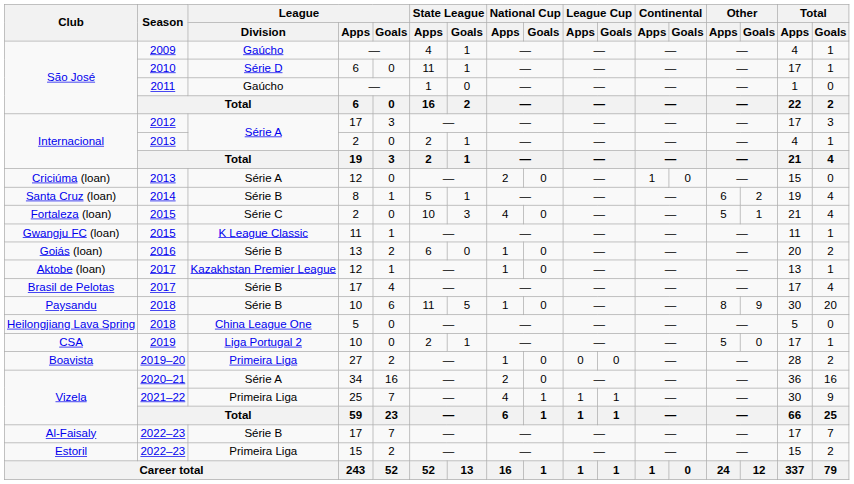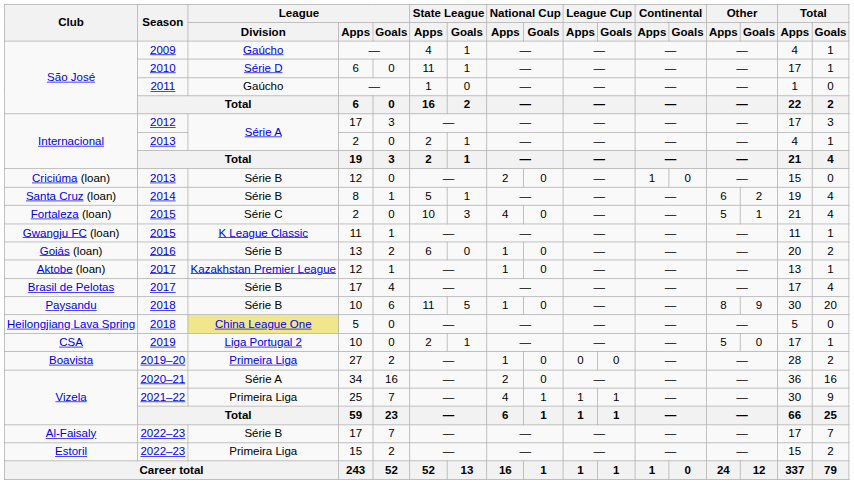Criciúma (loan) | League / Division: Série A -> Série B
Heilongjiang Lava Spring | League / Division: no background -> khaki background
